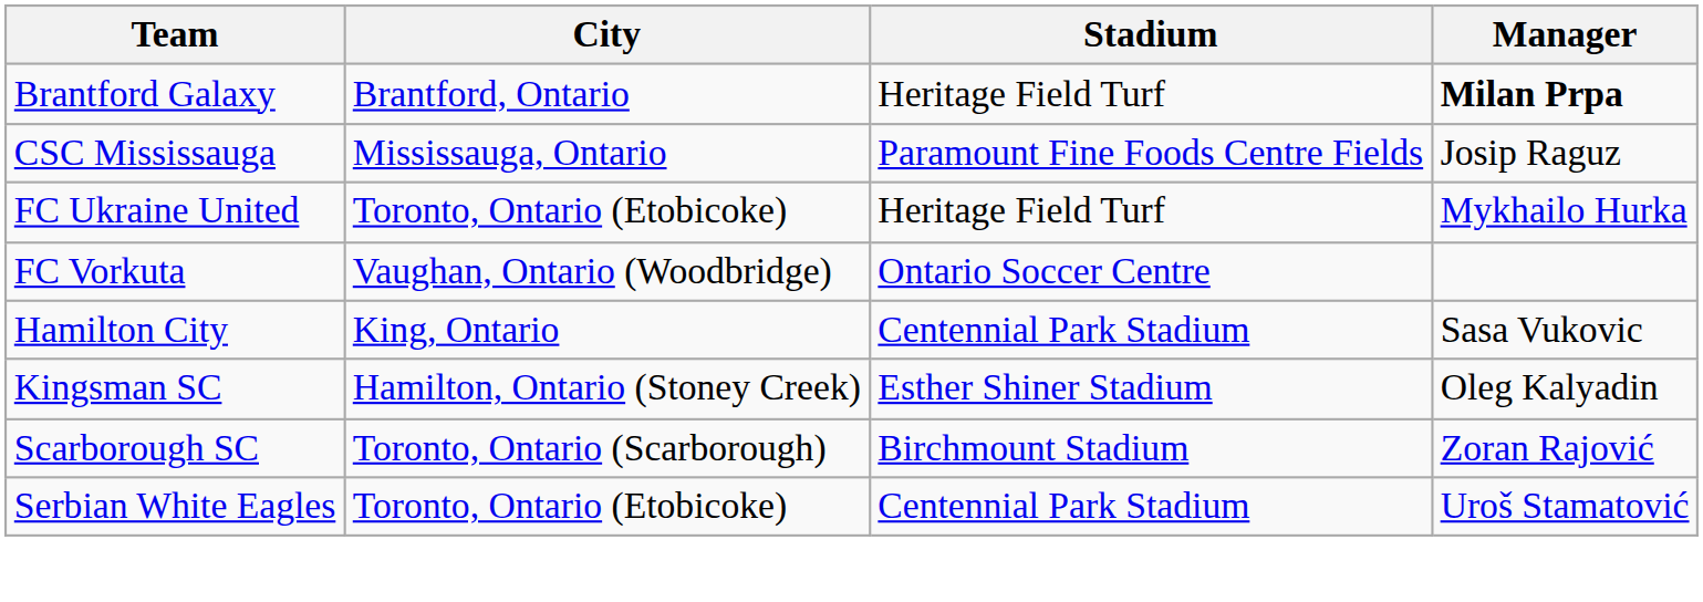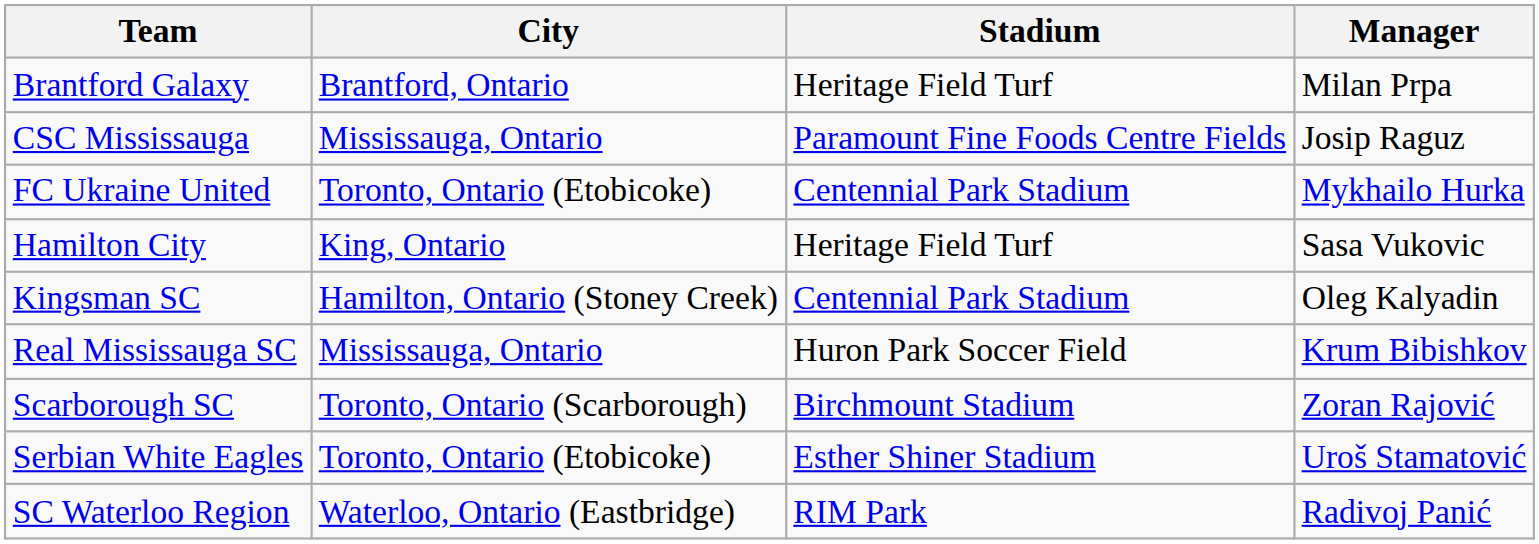Brantford Galaxy | Manager: bold -> normal
FC Ukraine United | Stadium: Heritage Field Turf -> Centennial Park Stadium
- row: FC Vorkuta | Vaughan, Ontario (Woodbridge) | Ontario Soccer Centre
Hamilton City | Stadium: Centennial Park Stadium -> Heritage Field Turf
Kingsman SC | Stadium: Esther Shiner Stadium -> Centennial Park Stadium
+ row: Real Mississauga SC | Mississauga, Ontario | Huron Park Soccer Field | Krum Bibishkov
Serbian White Eagles | Stadium: Centennial Park Stadium -> Esther Shiner Stadium
+ row: SC Waterloo Region | Waterloo, Ontario (Eastbridge) | RIM Park | Radivoj Panić
